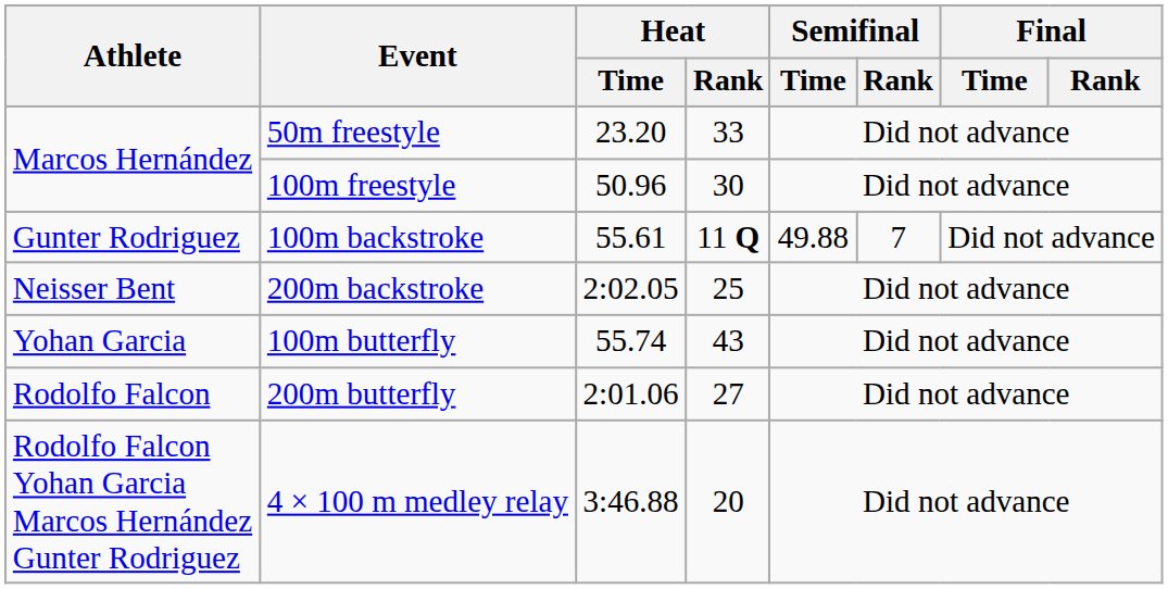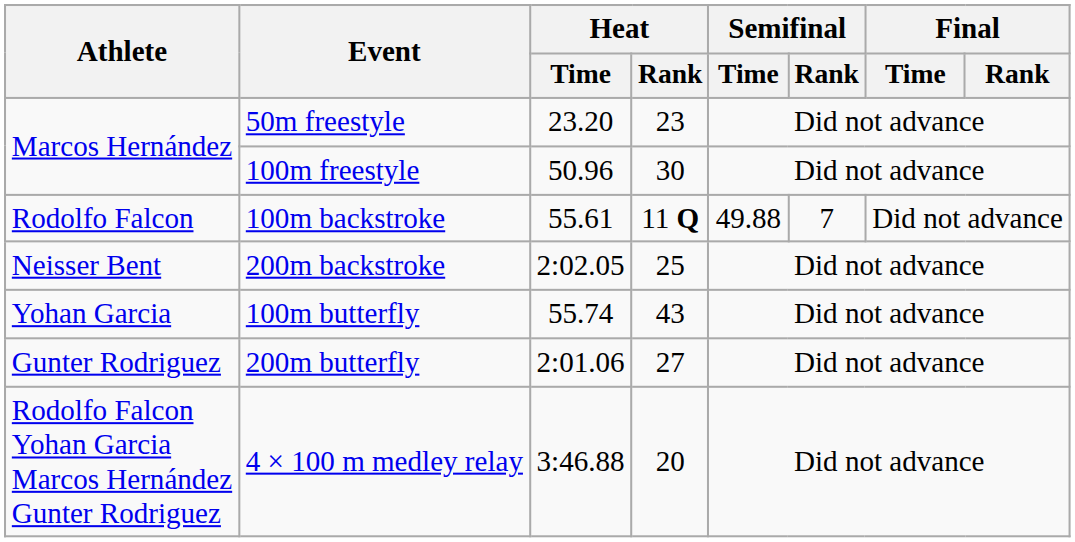50m freestyle | Heat / Rank: 33 -> 23
100m backstroke | Athlete: Gunter Rodriguez -> Rodolfo Falcon
200m butterfly | Athlete: Rodolfo Falcon -> Gunter Rodriguez
